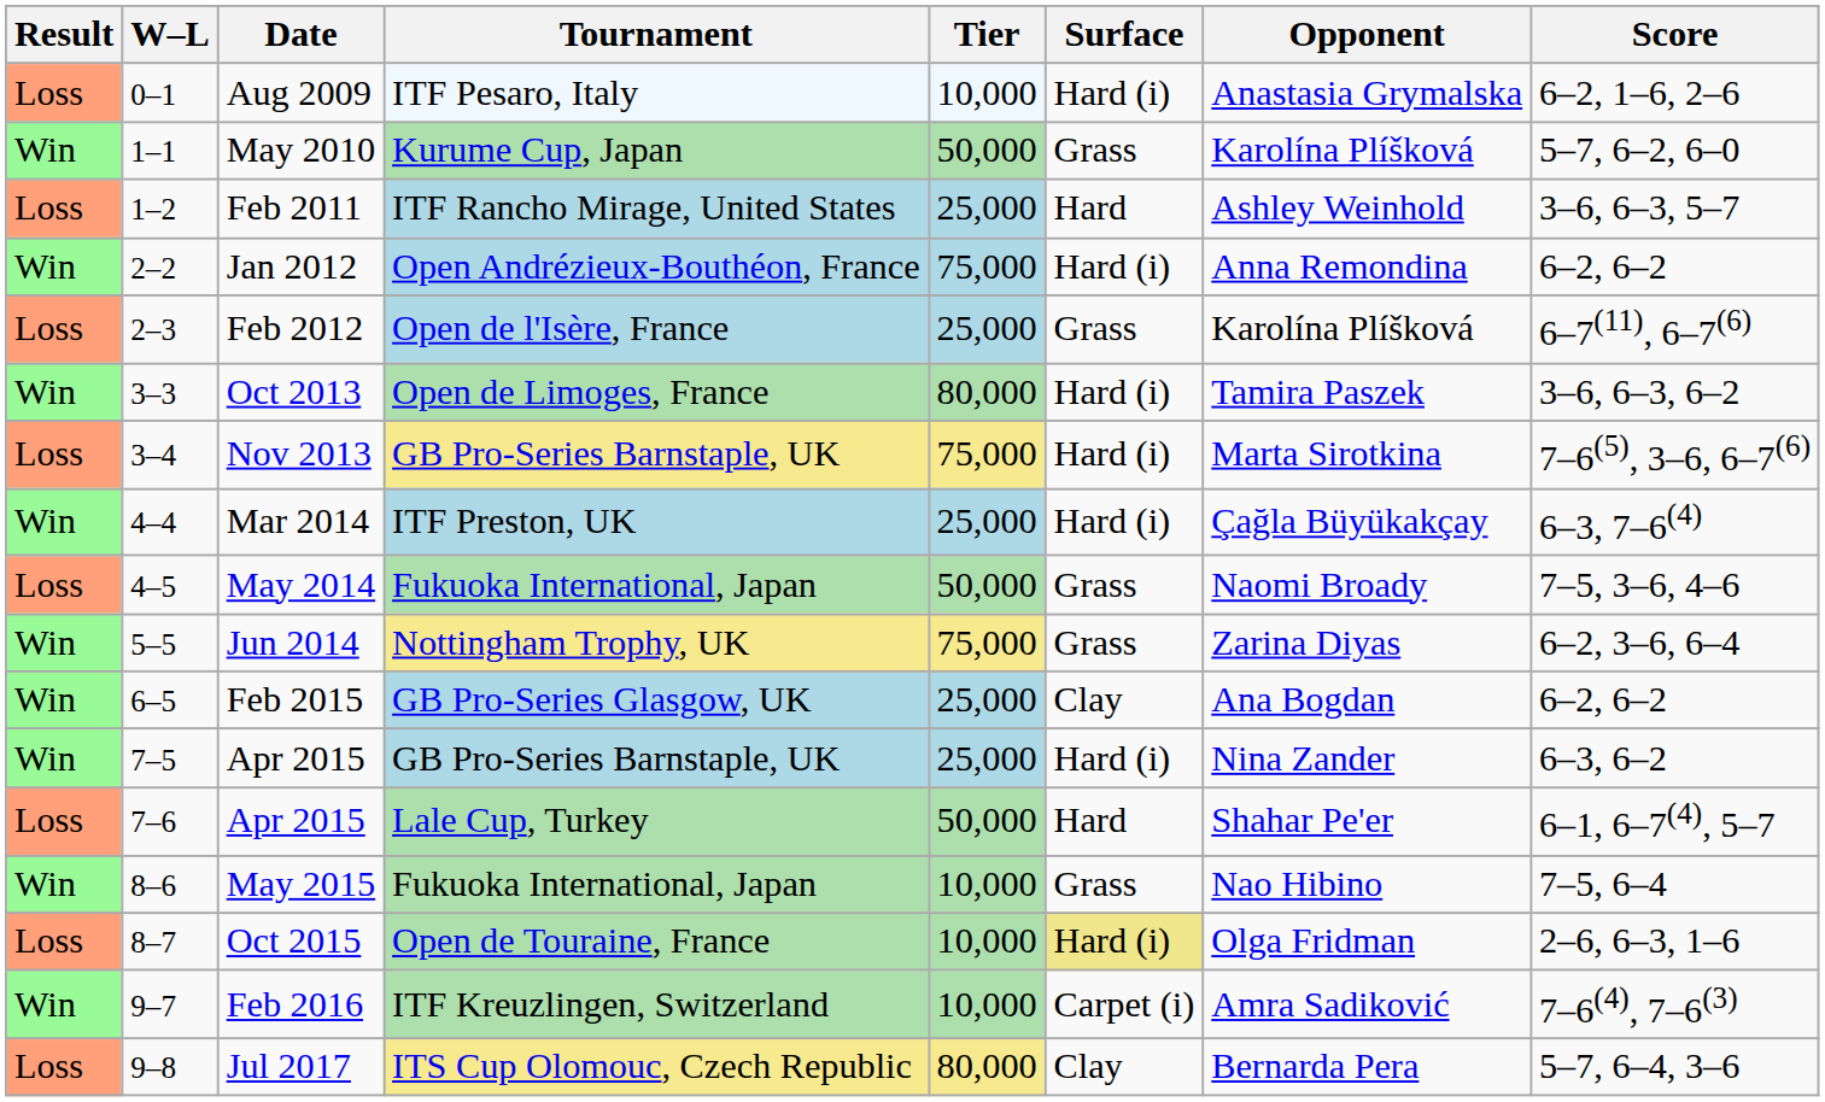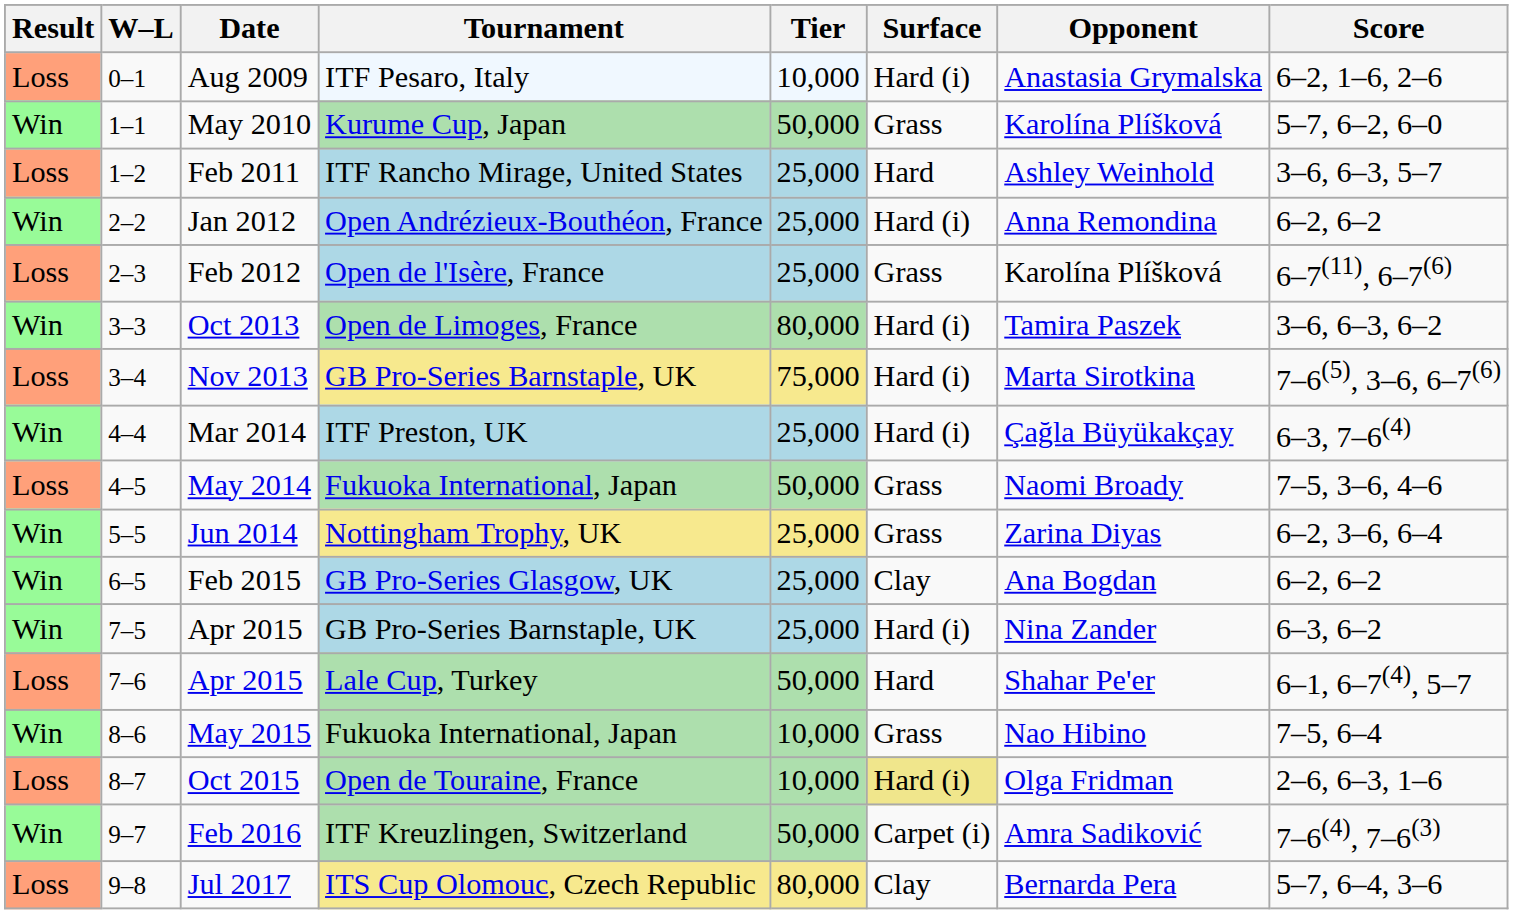Jan 2012 | Tier: 75,000 -> 25,000
Jun 2014 | Tier: 75,000 -> 25,000
Feb 2016 | Tier: 10,000 -> 50,000
